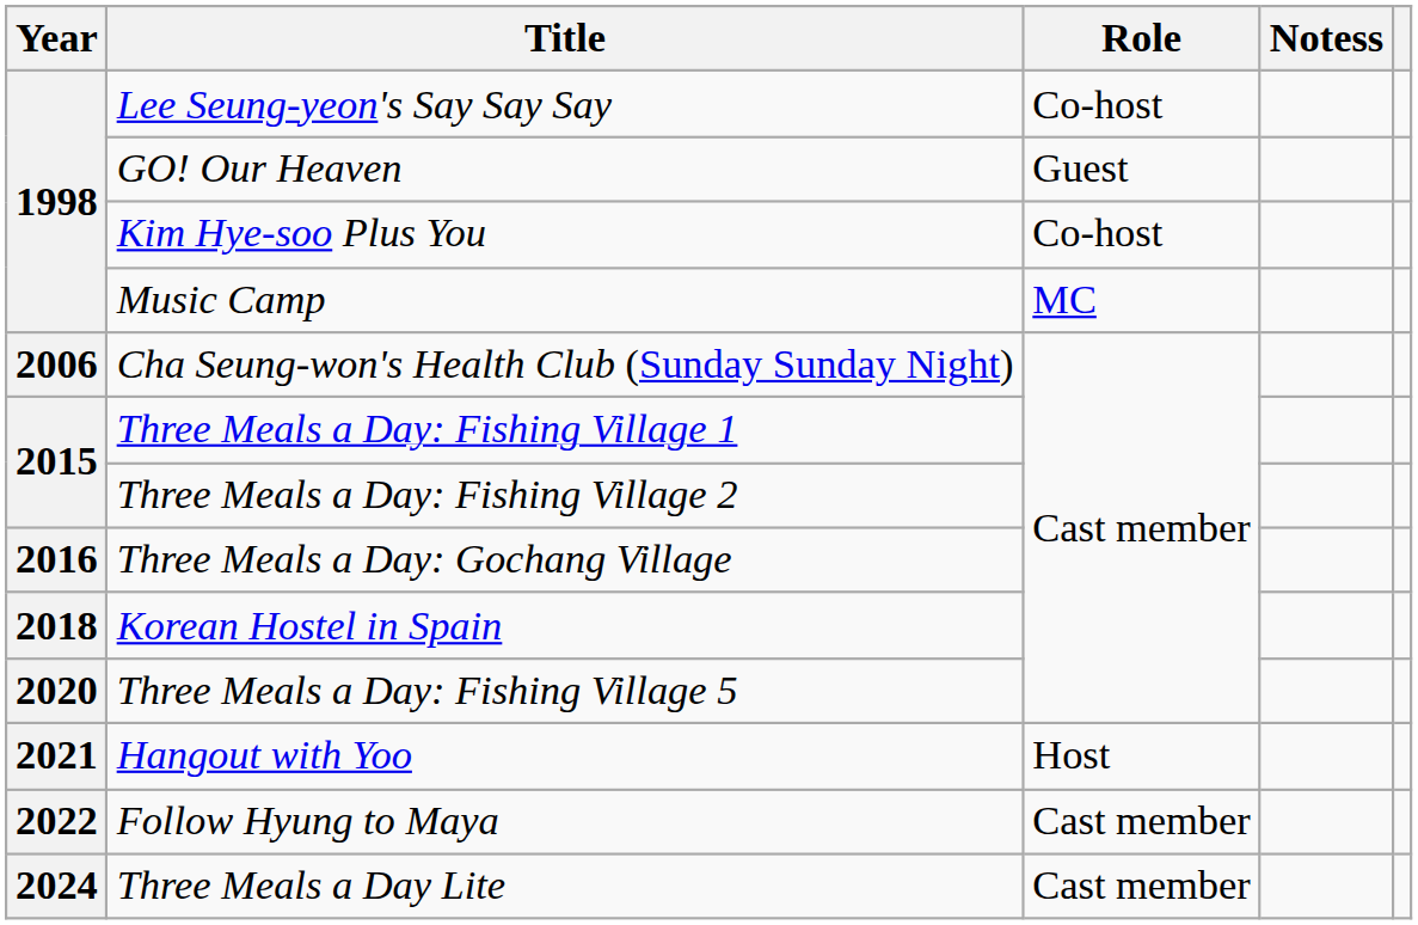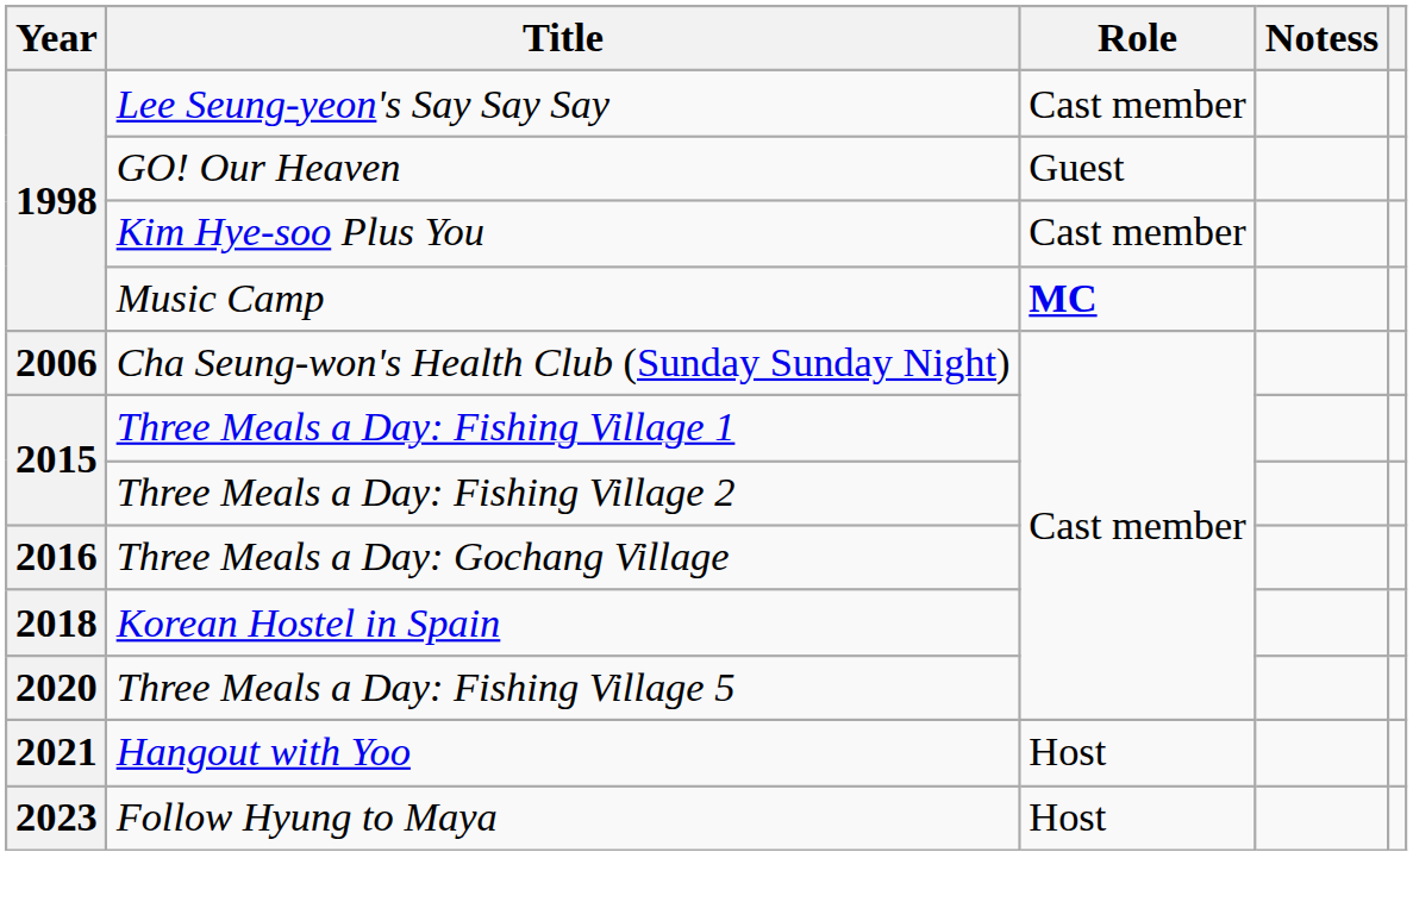Lee Seung-yeon's Say Say Say | Role: Co-host -> Cast member
Kim Hye-soo Plus You | Role: Co-host -> Cast member
Music Camp | Role: normal -> bold
Follow Hyung to Maya | Year: 2022 -> 2023
Follow Hyung to Maya | Role: Cast member -> Host
- row: 2024 | Three Meals a Day Lite | Cast member
